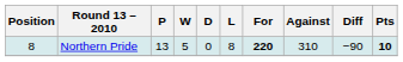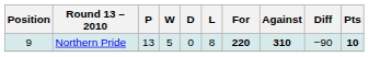Northern Pride | Position: 8 -> 9
Northern Pride | Against: normal -> bold
